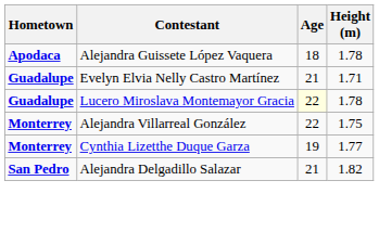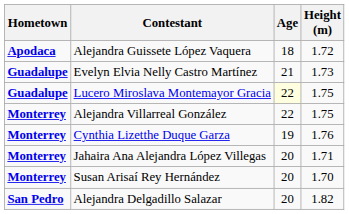Alejandra Guissete López Vaquera | Height (m): 1.78 -> 1.72
Evelyn Elvia Nelly Castro Martínez | Height (m): 1.71 -> 1.73
Lucero Miroslava Montemayor Gracia | Height (m): 1.78 -> 1.75
Cynthia Lizetthe Duque Garza | Height (m): 1.77 -> 1.76
+ row: Monterrey | Jahaira Ana Alejandra López Villegas | 20 | 1.71
+ row: Monterrey | Susan Arisaí Rey Hernández | 20 | 1.70
Alejandra Delgadillo Salazar | Age: 21 -> 20
